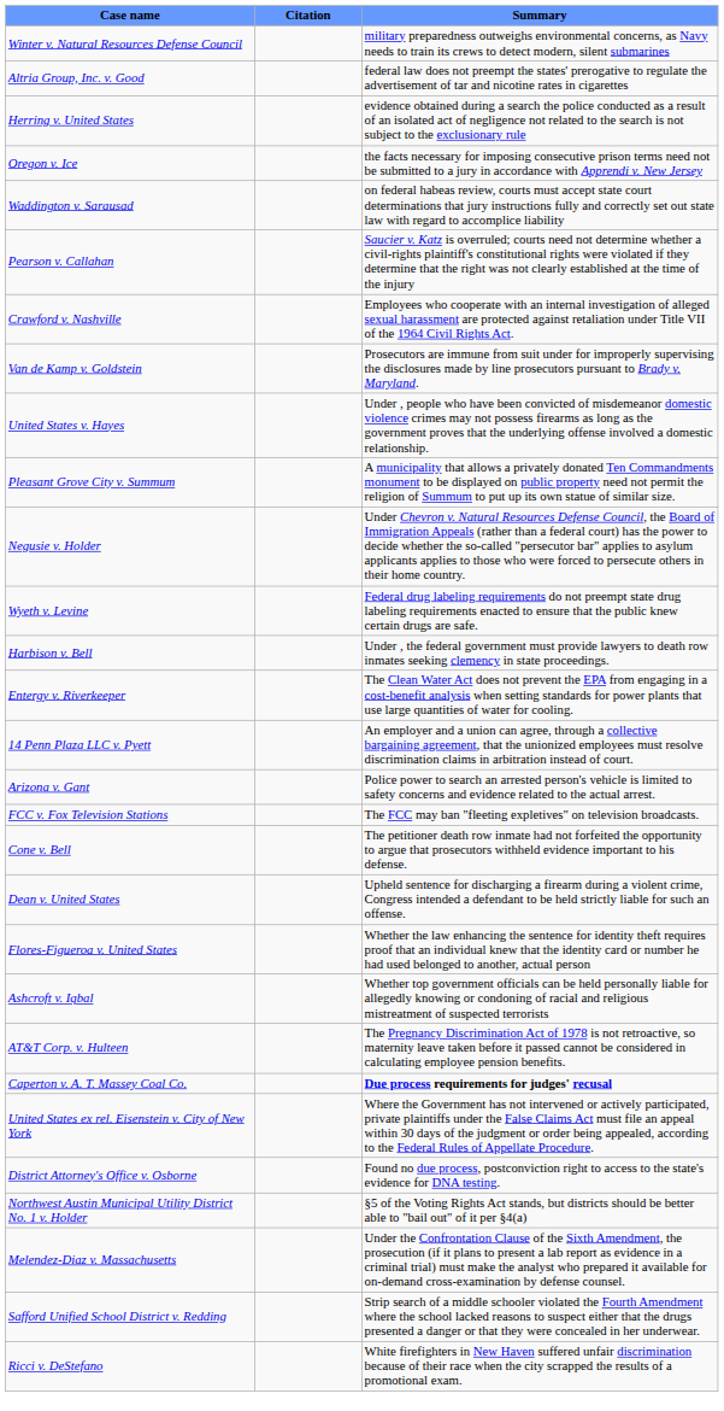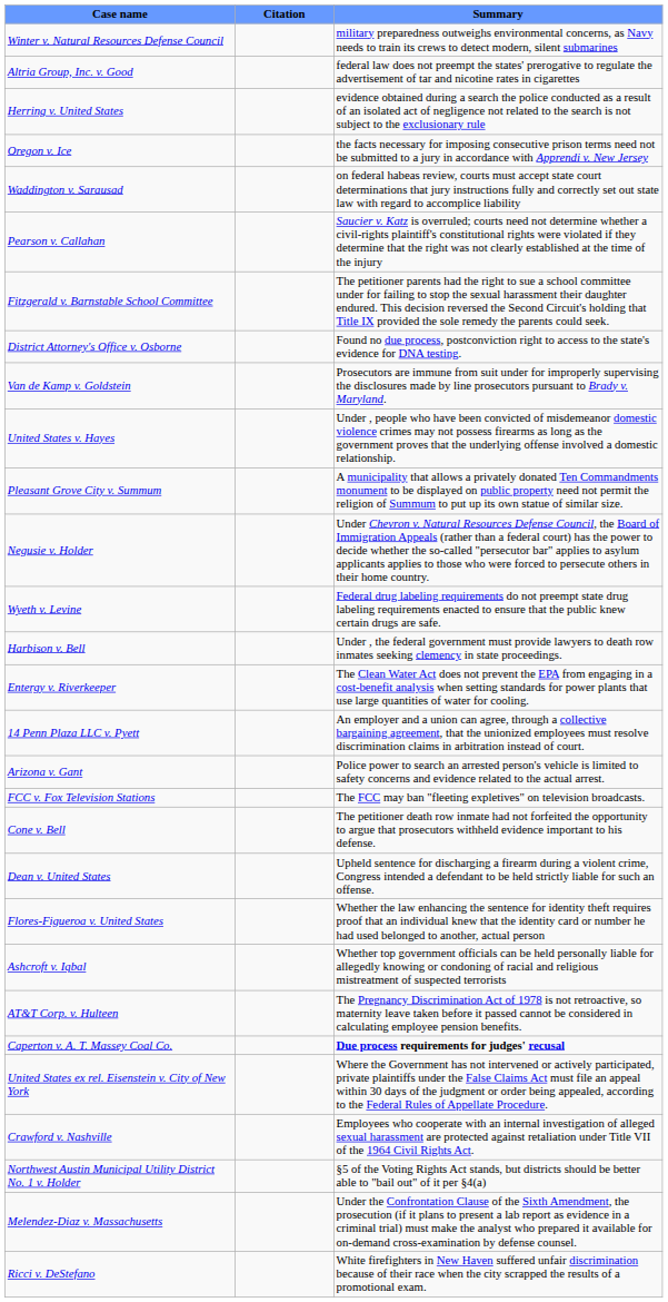+ row: Fitzgerald v. Barnstable School Committee | The petitioner parents had the right to sue a school committee under for failing to stop the sexual harassment their daughter endured. This decision reversed the Second Circuit's holding that Title IX provided the sole remedy the parents could seek.
rows swapped: Crawford v. Nashville <-> District Attorney's Office v. Osborne
- row: Safford Unified School District v. Redding | Strip search of a middle schooler violated the Fourth Amendment where the school lacked reasons to suspect either that the drugs presented a danger or that they were concealed in her underwear.
